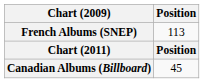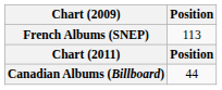Canadian Albums (Billboard) | Position: 45 -> 44
